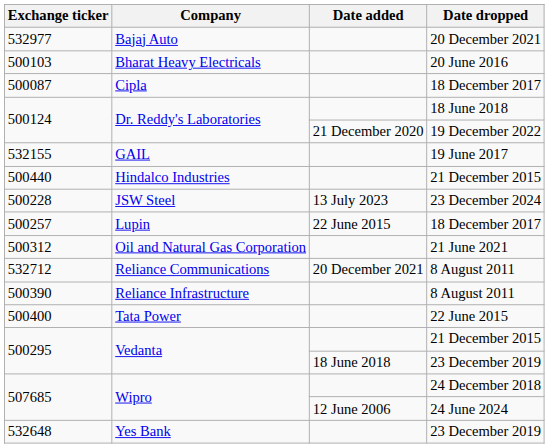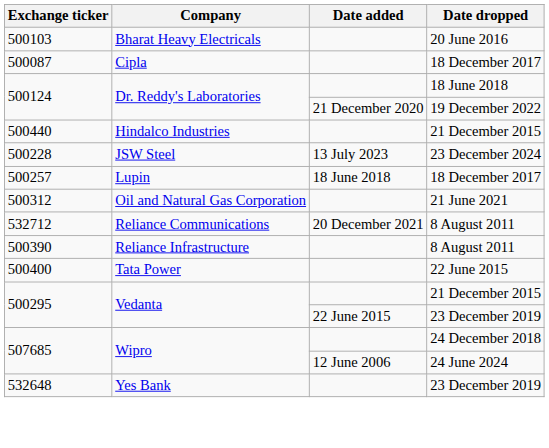- row: 532977 | Bajaj Auto | 20 December 2021
- row: 532155 | GAIL | 19 June 2017
500257 | Date added: 22 June 2015 -> 18 June 2018
500295 / 23 December 2019 | Date added: 18 June 2018 -> 22 June 2015
